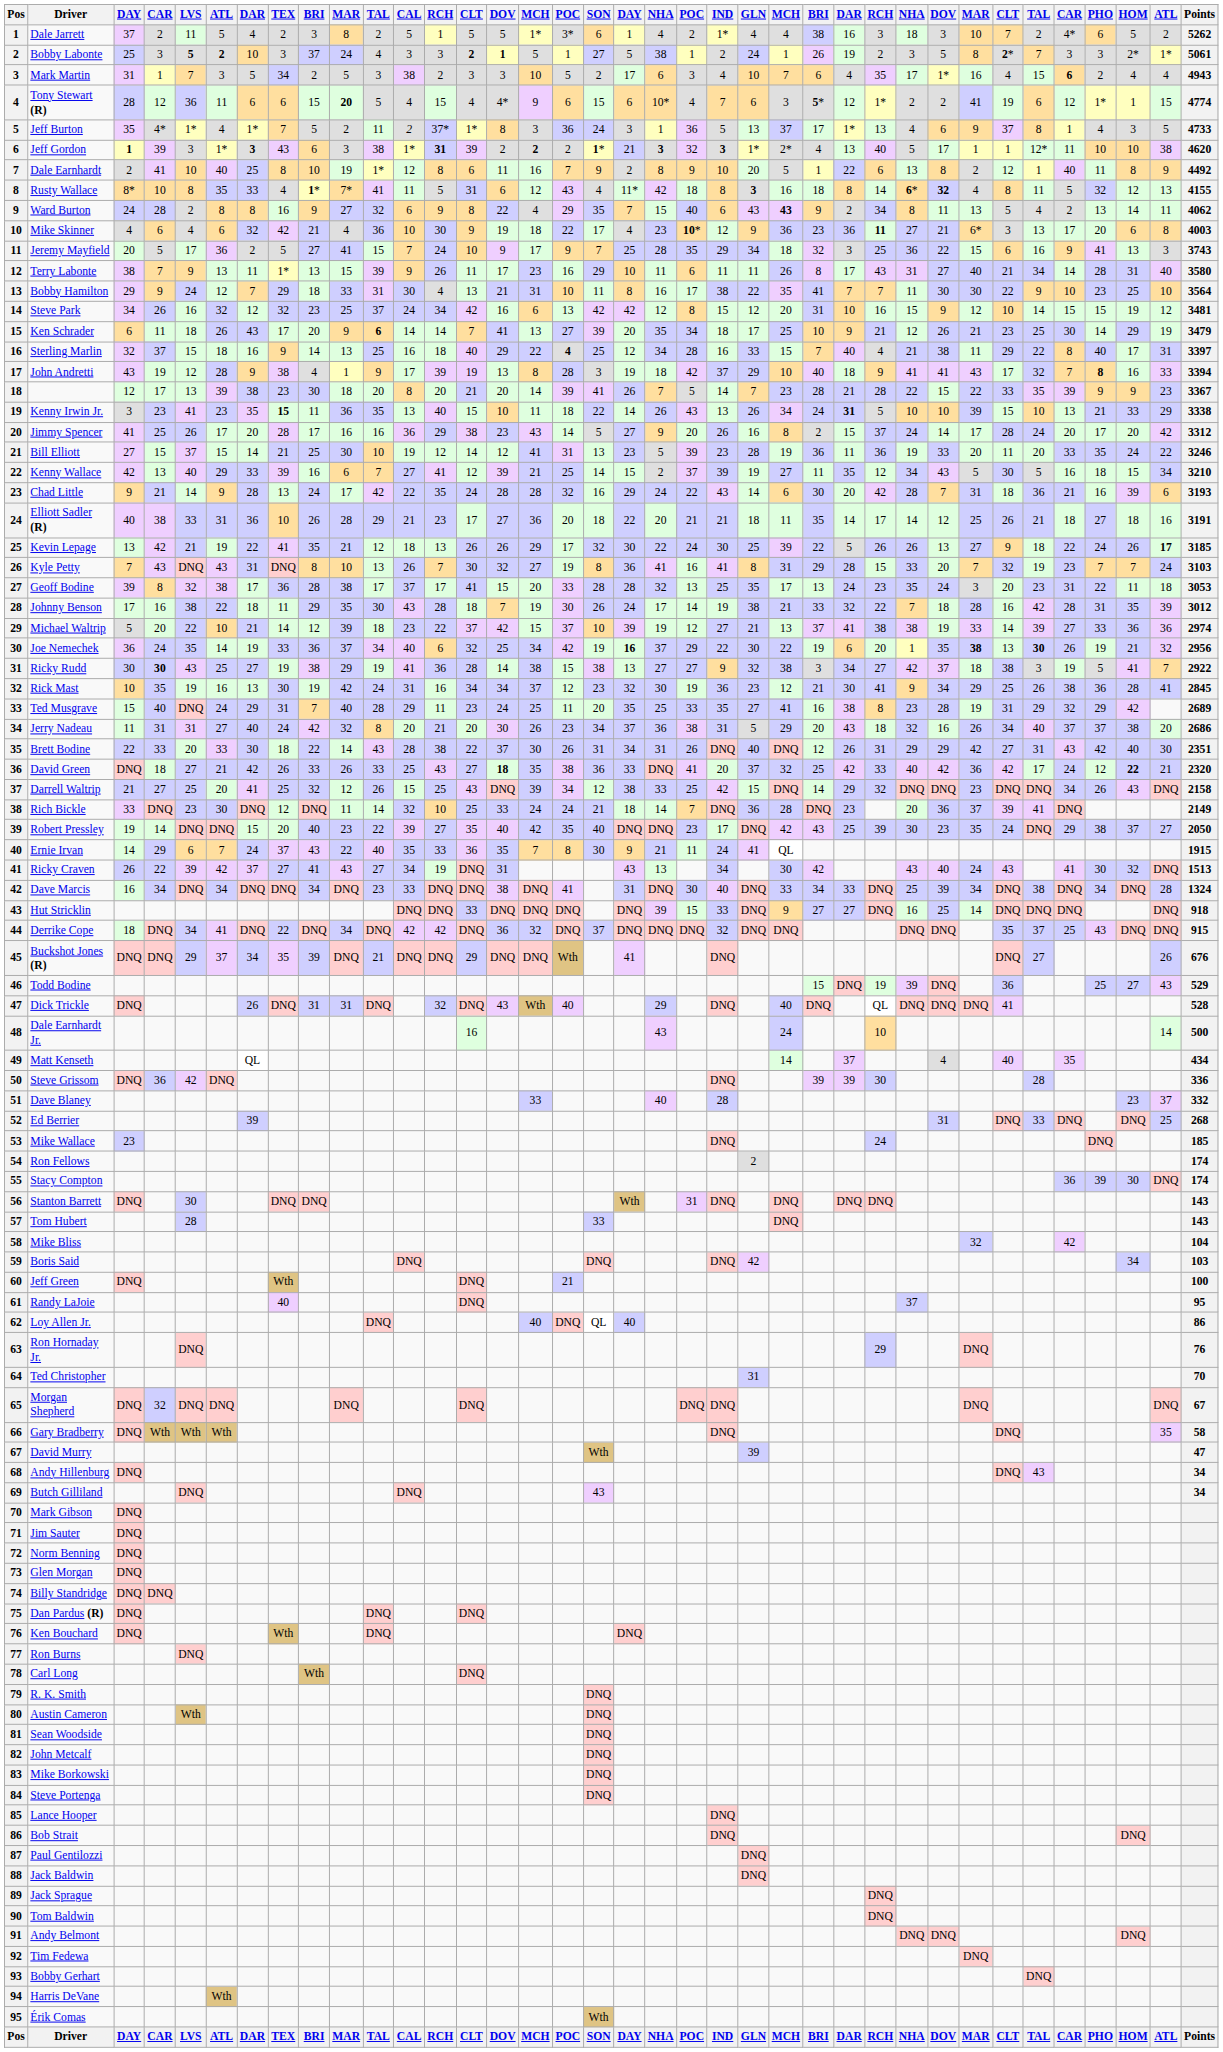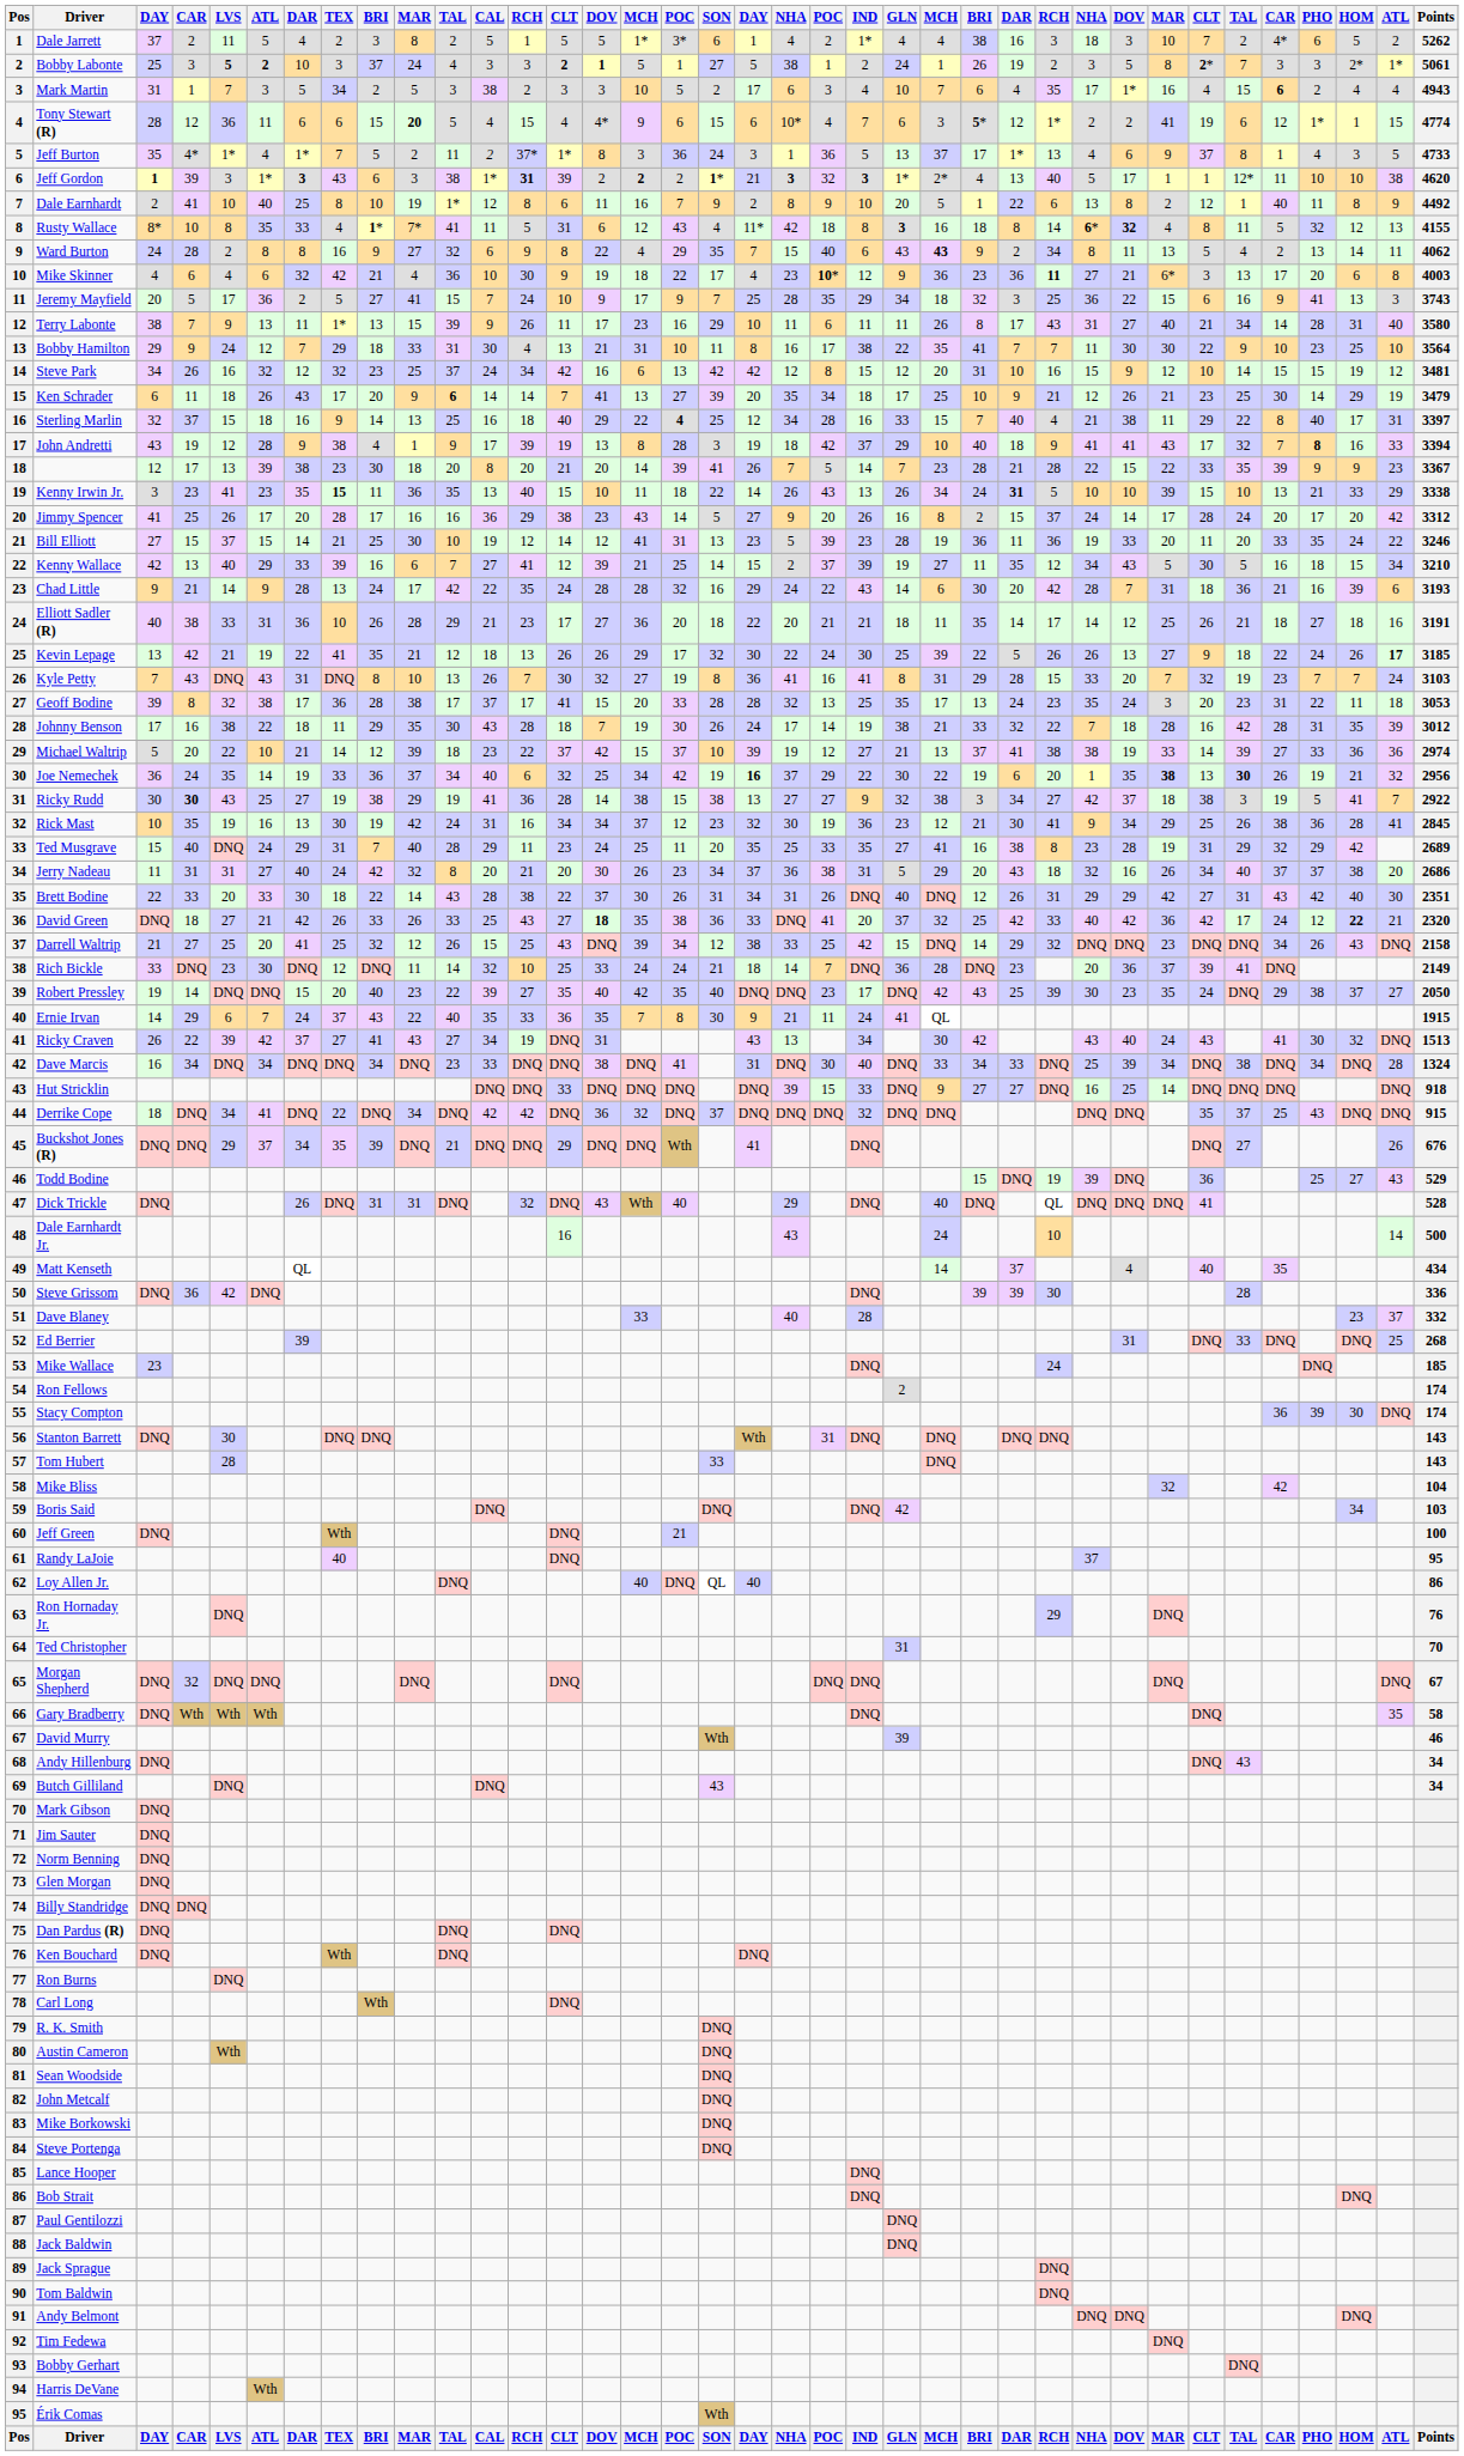David Murry | Points: 47 -> 46
